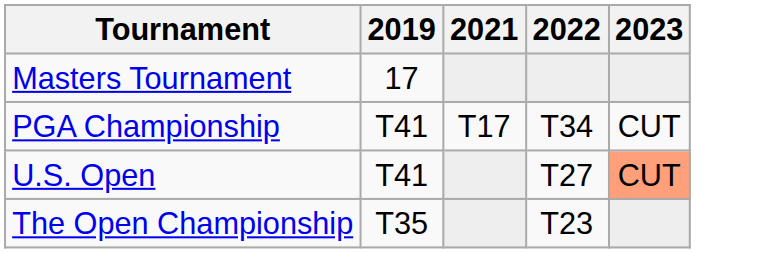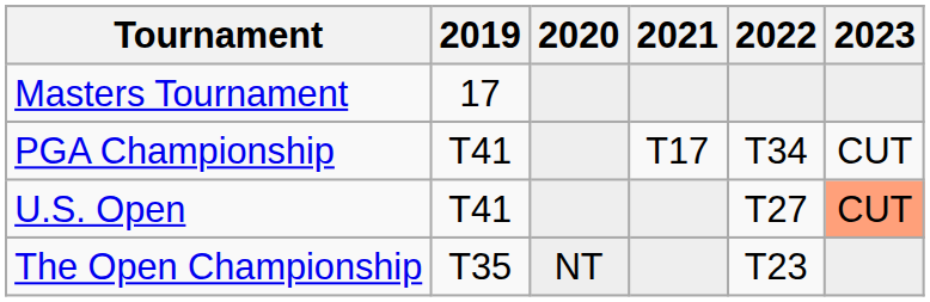+ column: 2020 | NT
